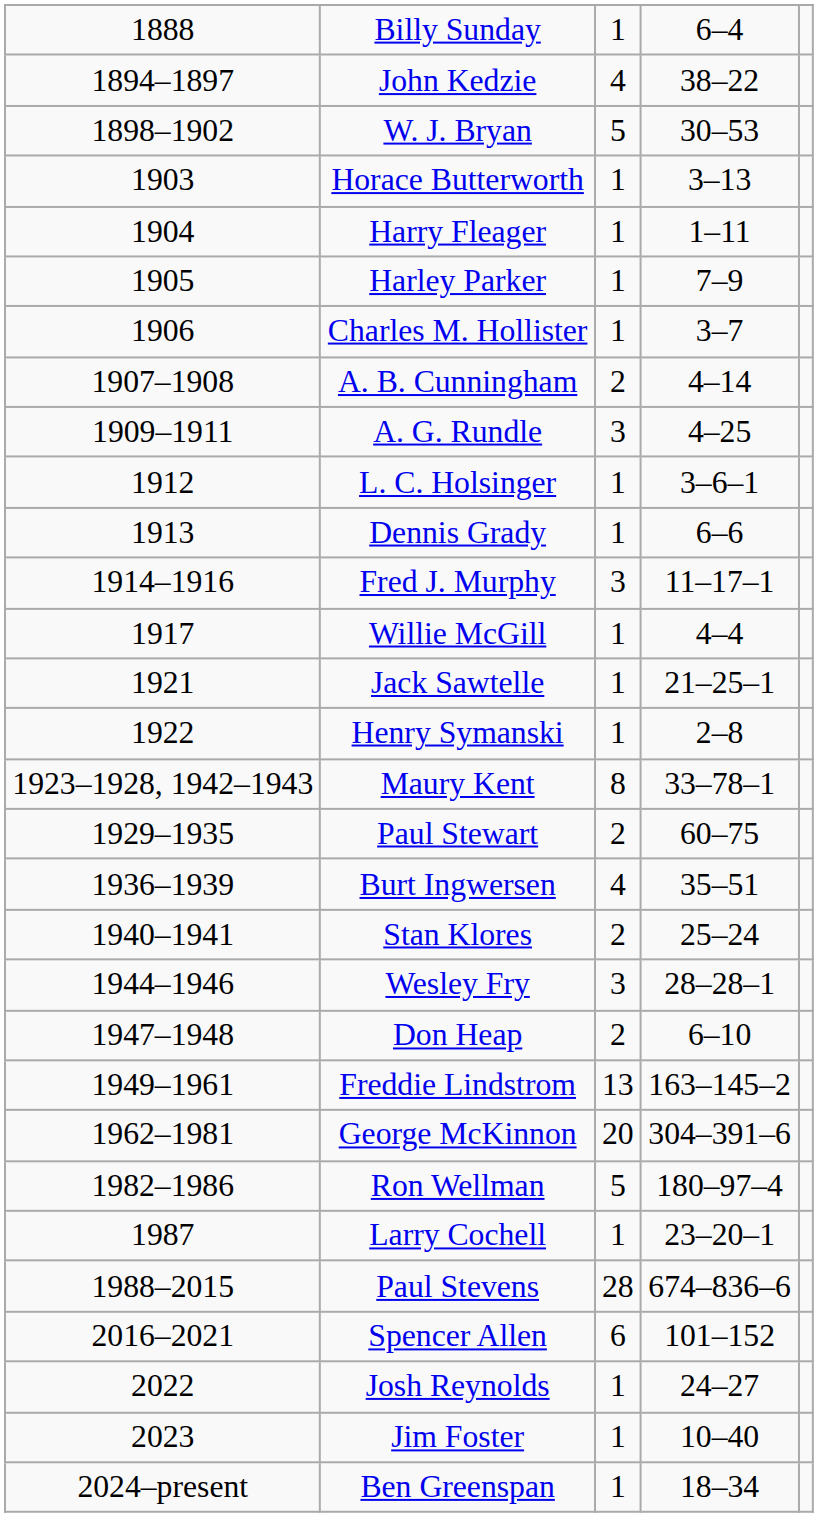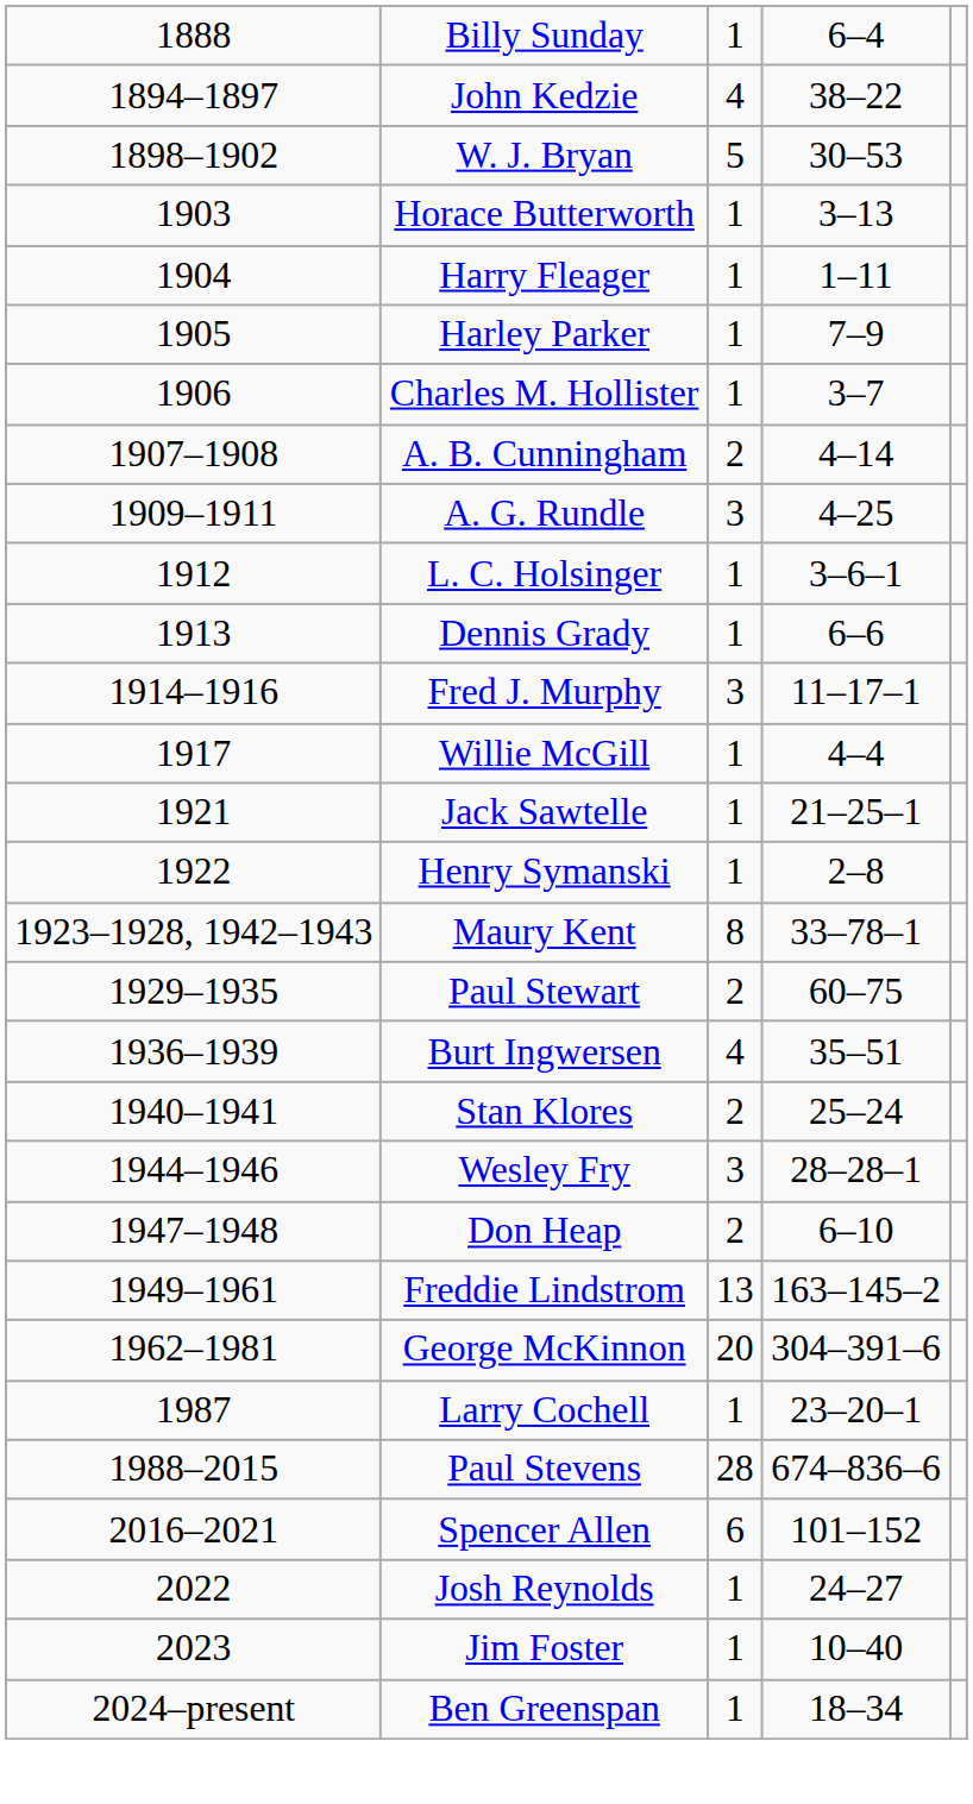- row: 1982–1986 | Ron Wellman | 5 | 180–97–4
